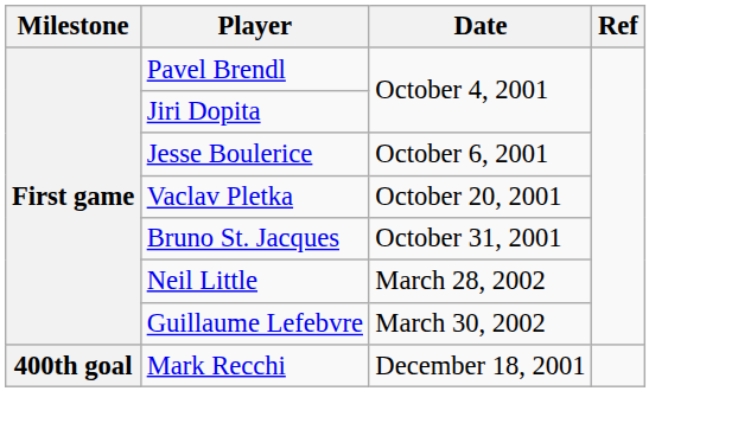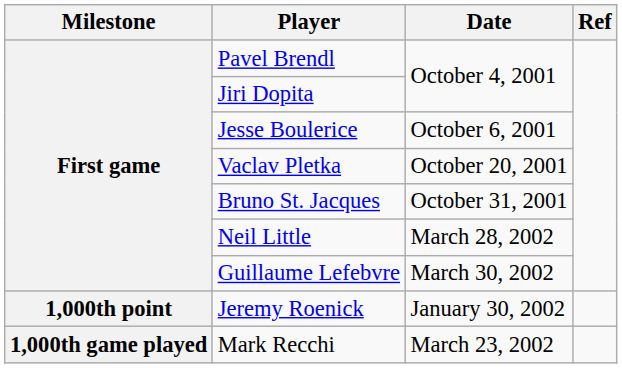- row: 400th goal | Mark Recchi | December 18, 2001
+ row: 1,000th point | Jeremy Roenick | January 30, 2002
+ row: 1,000th game played | Mark Recchi | March 23, 2002
